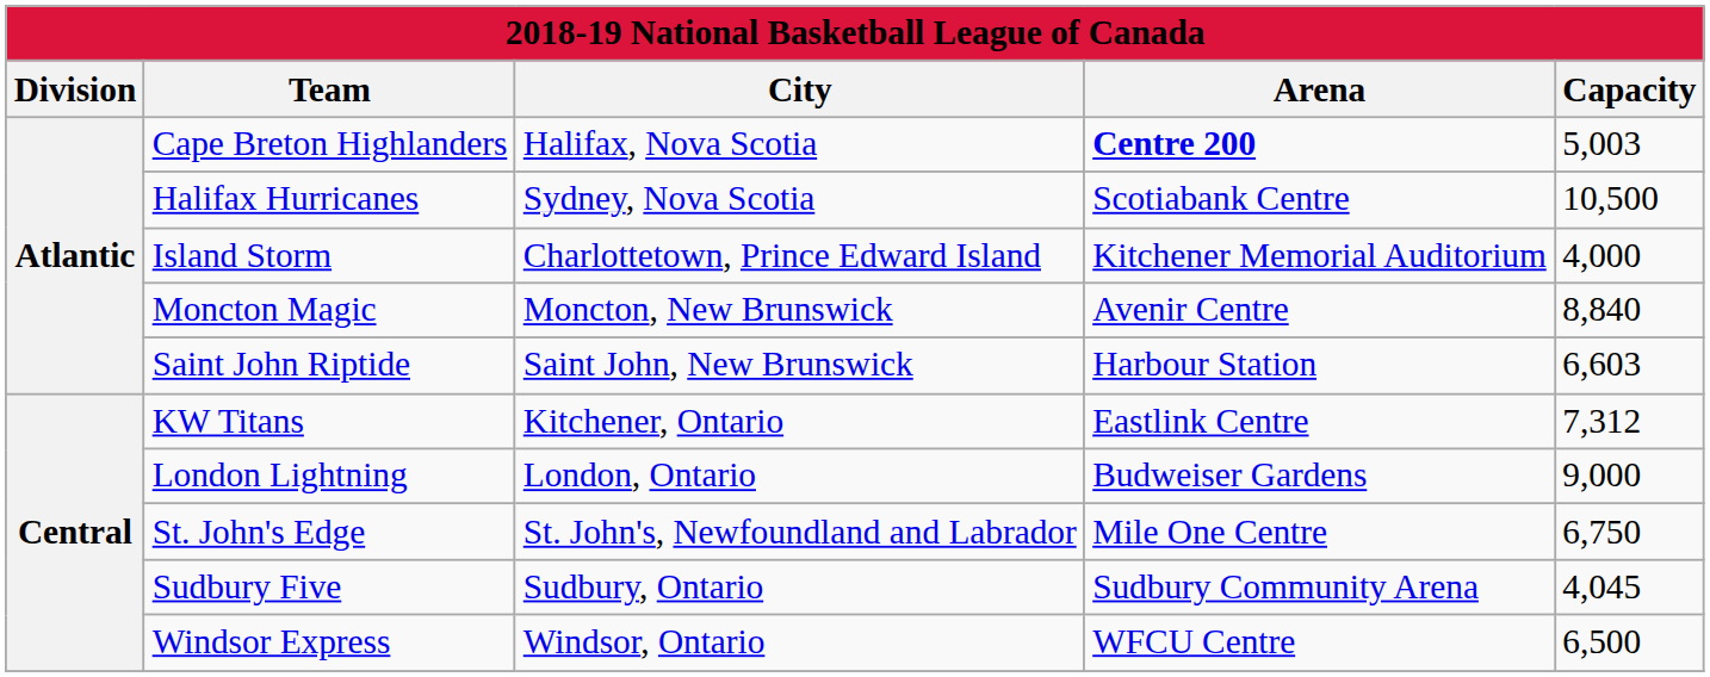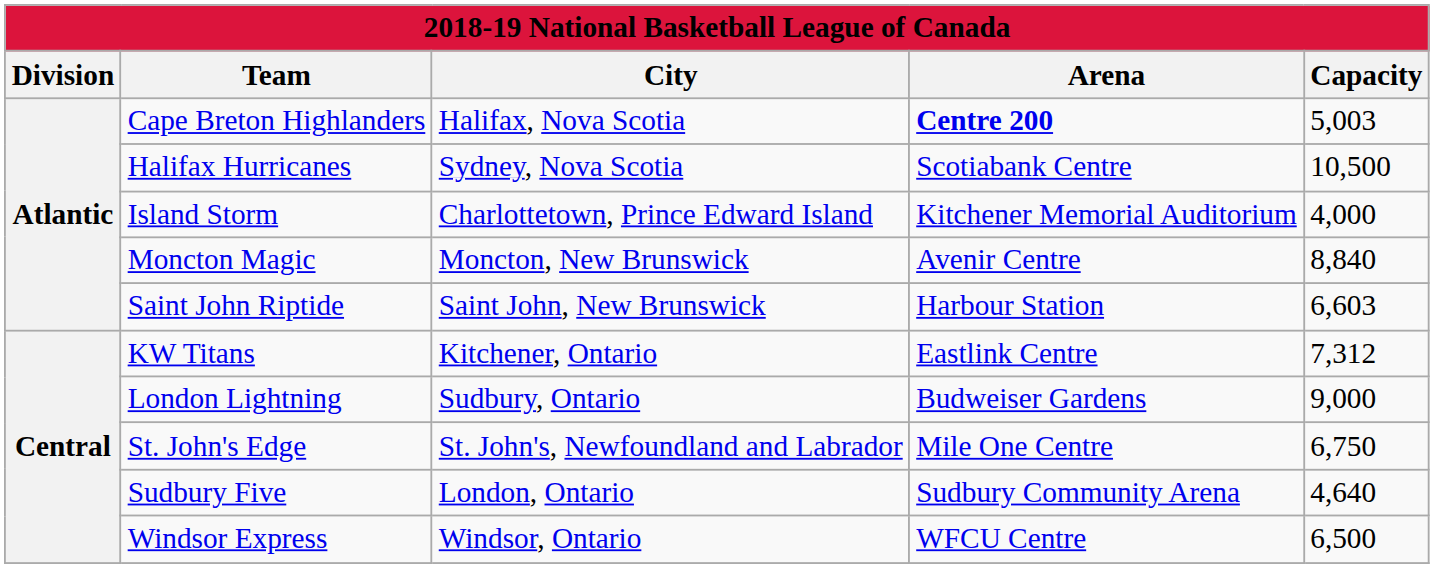London Lightning | City: London, Ontario -> Sudbury, Ontario
Sudbury Five | City: Sudbury, Ontario -> London, Ontario
Sudbury Five | Capacity: 4,045 -> 4,640
